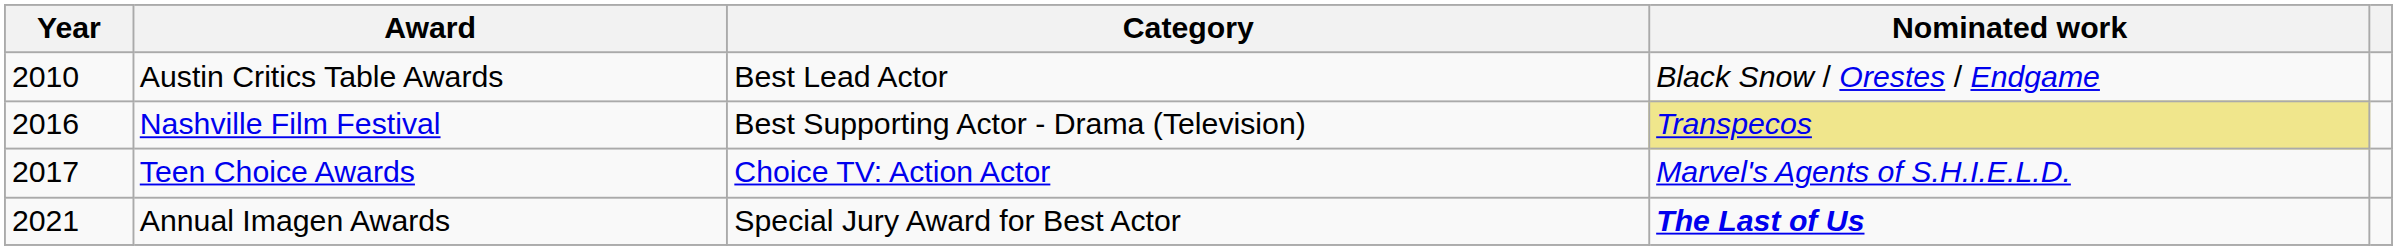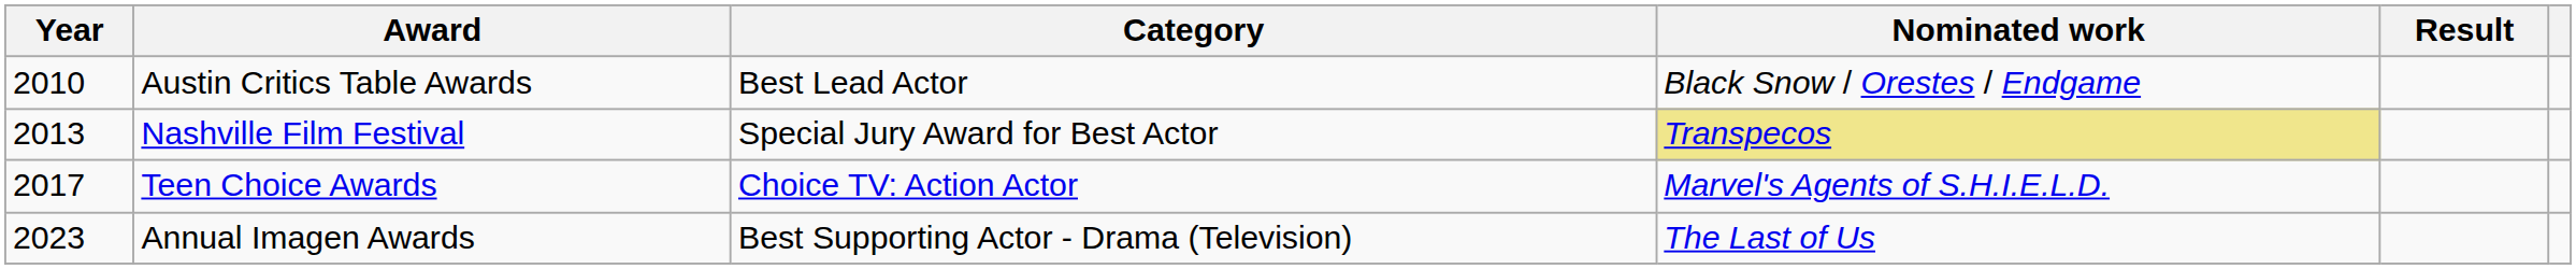+ column: Result
Nashville Film Festival | Year: 2016 -> 2013
Nashville Film Festival | Category: Best Supporting Actor - Drama (Television) -> Special Jury Award for Best Actor
Annual Imagen Awards | Year: 2021 -> 2023
Annual Imagen Awards | Category: Special Jury Award for Best Actor -> Best Supporting Actor - Drama (Television)
Annual Imagen Awards | Nominated work: bold -> normal
